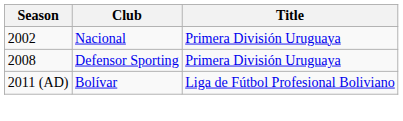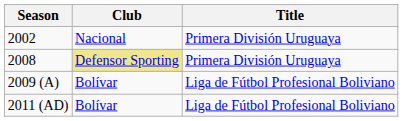2008 | Club: no background -> khaki background
+ row: 2009 (A) | Bolívar | Liga de Fútbol Profesional Boliviano
